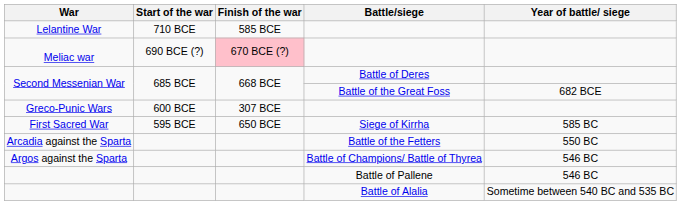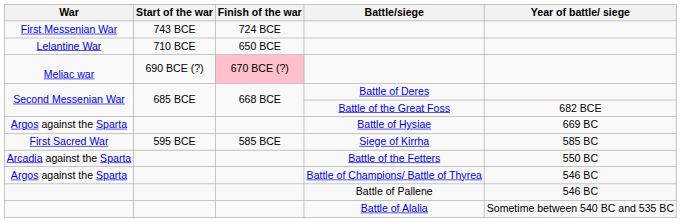+ row: First Messenian War | 743 BCE | 724 BCE
Lelantine War | Finish of the war: 585 BCE -> 650 BCE
+ row: Argos against the Sparta | Battle of Hysiae | 669 BC
- row: Greco-Punic Wars | 600 BCE | 307 BCE
First Sacred War | Finish of the war: 650 BCE -> 585 BCE
